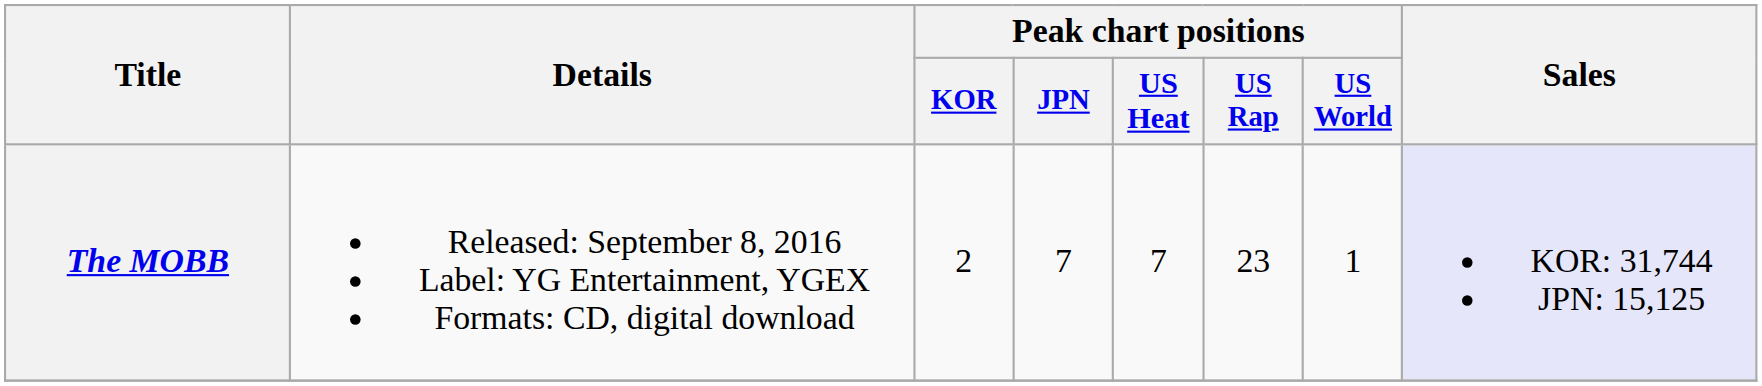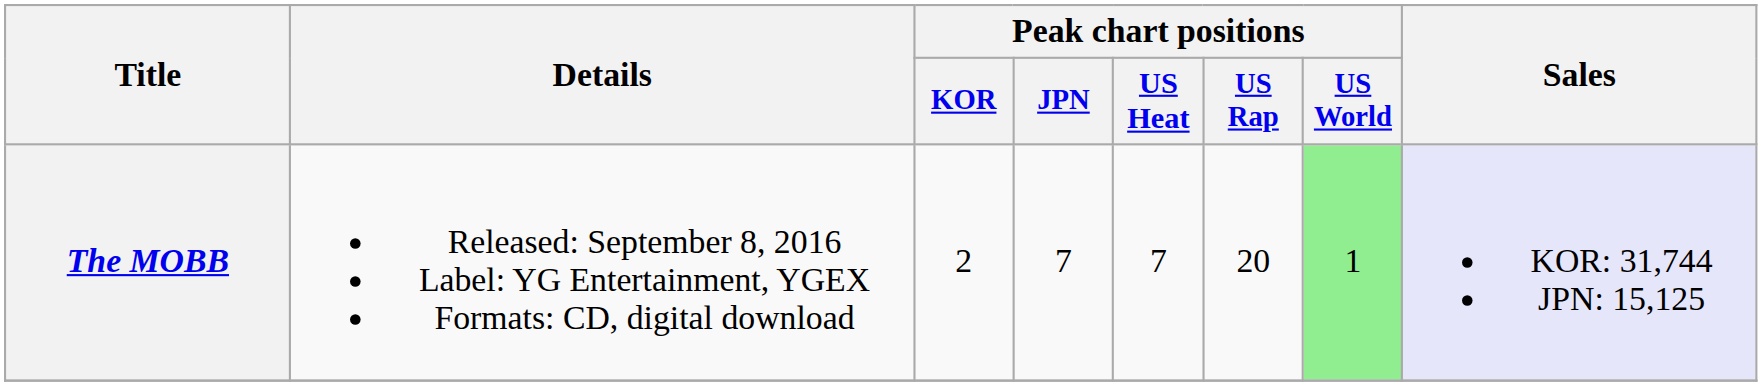The MOBB | Peak chart positions / US Rap: 23 -> 20
The MOBB | Peak chart positions / US World: no background -> lightgreen background
